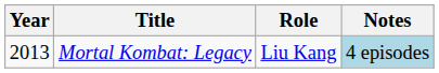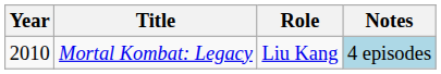Mortal Kombat: Legacy | Year: 2013 -> 2010
